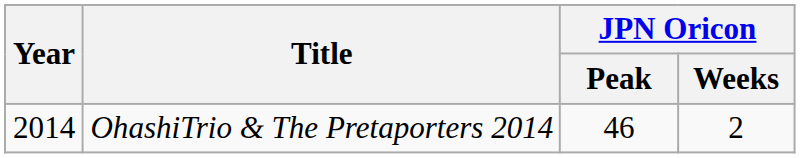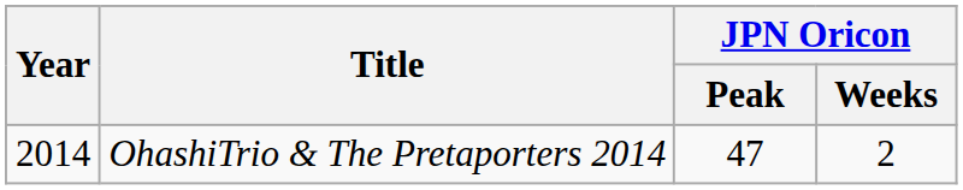OhashiTrio & The Pretaporters 2014 | JPN Oricon / Peak: 46 -> 47
